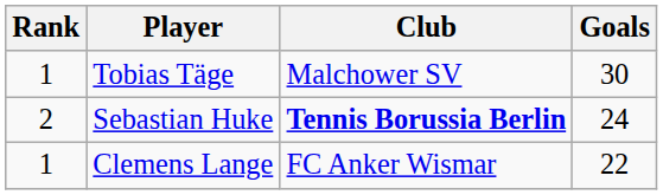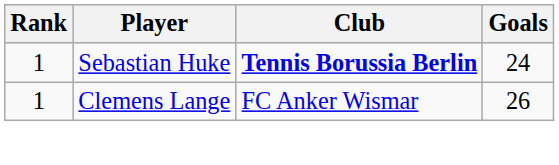- row: 1 | Tobias Täge | Malchower SV | 30
Sebastian Huke | Rank: 2 -> 1
Clemens Lange | Goals: 22 -> 26
